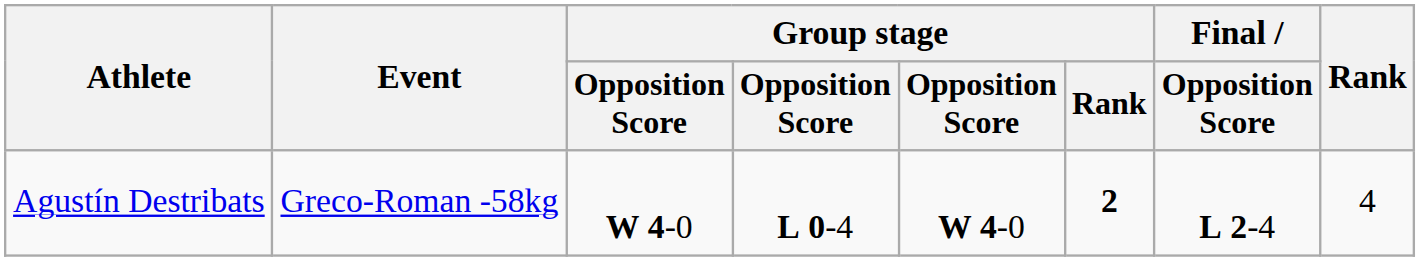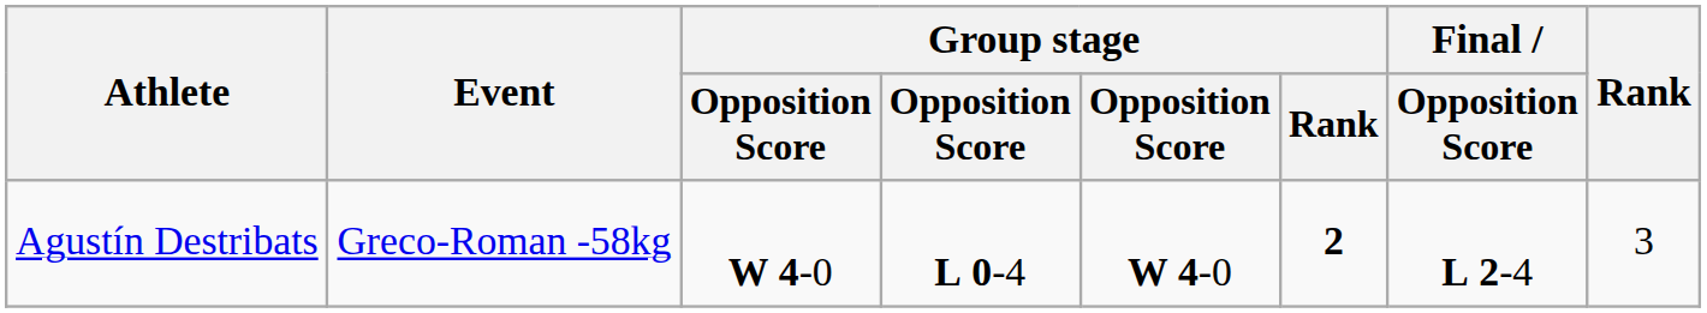Agustín Destribats | Rank: 4 -> 3
